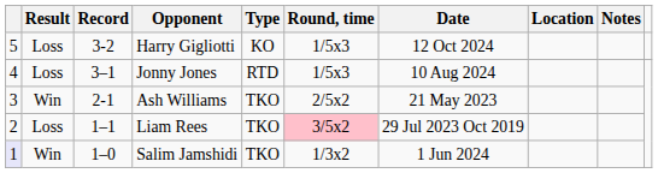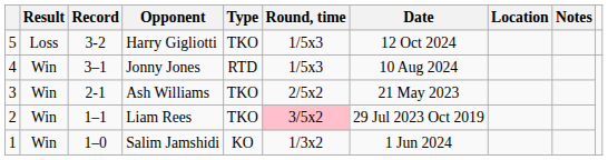Harry Gigliotti | Type: KO -> TKO
Jonny Jones | Result: Loss -> Win
Liam Rees | Result: Loss -> Win
Salim Jamshidi | column 1: lavender background -> no background
Salim Jamshidi | Type: TKO -> KO
